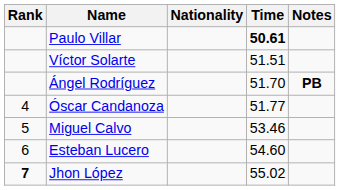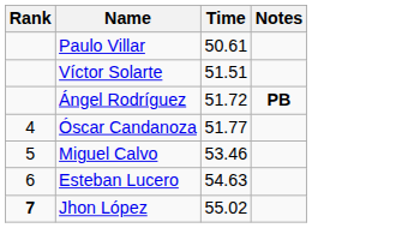- column: Nationality
Paulo Villar | Time: bold -> normal
Ángel Rodríguez | Time: 51.70 -> 51.72
Esteban Lucero | Time: 54.60 -> 54.63
